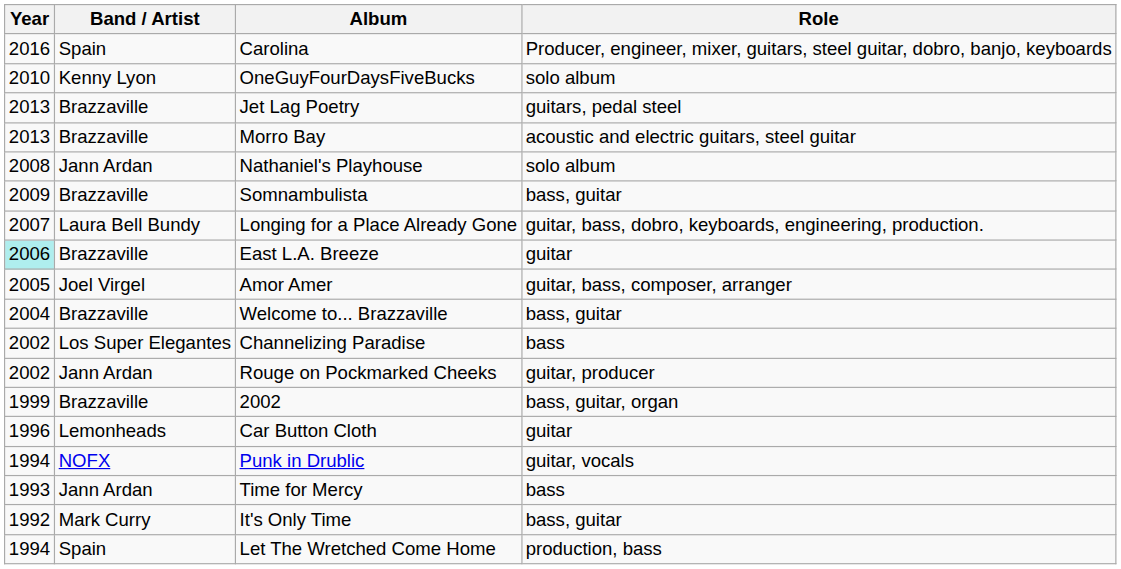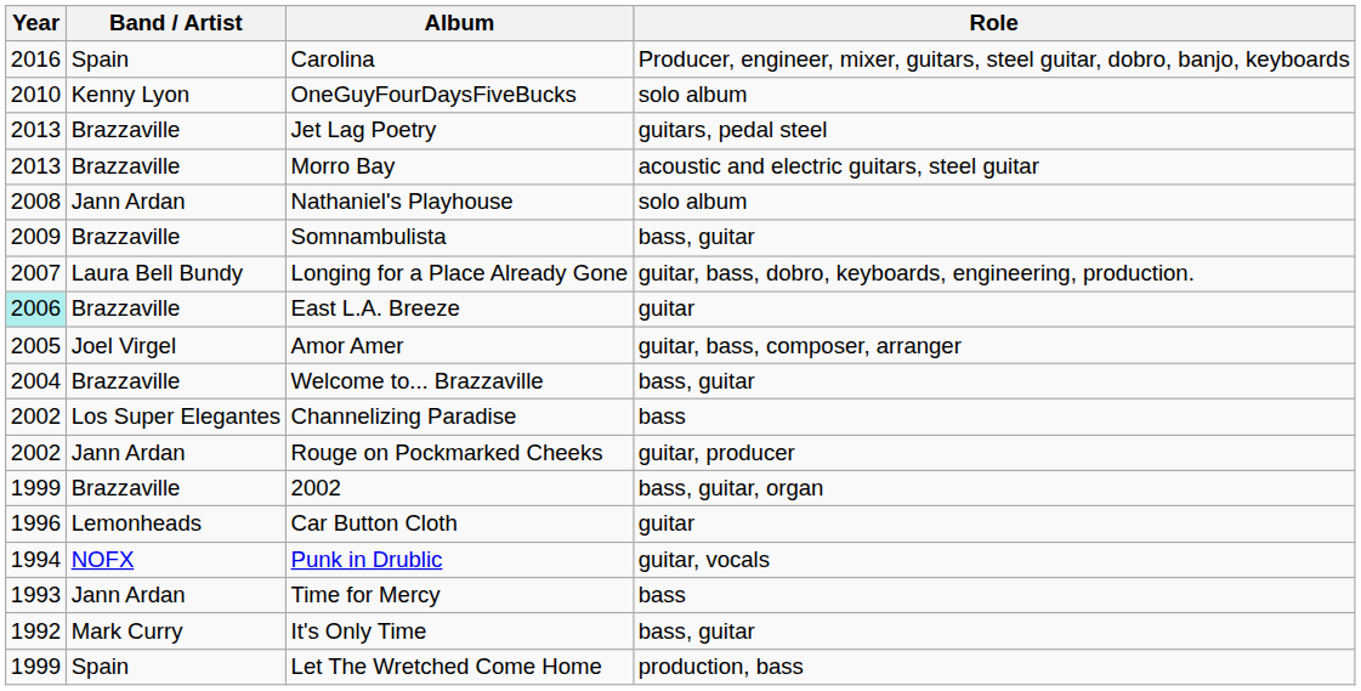Let The Wretched Come Home | Year: 1994 -> 1999
